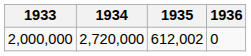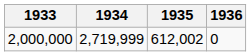2,000,000 | 1934: 2,720,000 -> 2,719,999
